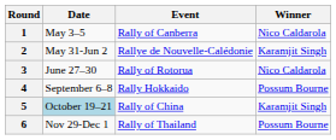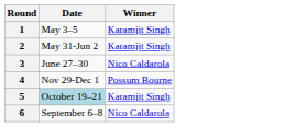- column: Event | Rally of Canberra | Rallye de Nouvelle-Calédonie | Rally of Rotorua | Rally Hokkaido | Rally of China | Rally of Thailand
1 | Winner: Nico Caldarola -> Karamjit Singh
4 | Date: September 6–8 -> Nov 29-Dec 1
6 | Date: Nov 29-Dec 1 -> September 6–8
6 | Winner: Possum Bourne -> Nico Caldarola
